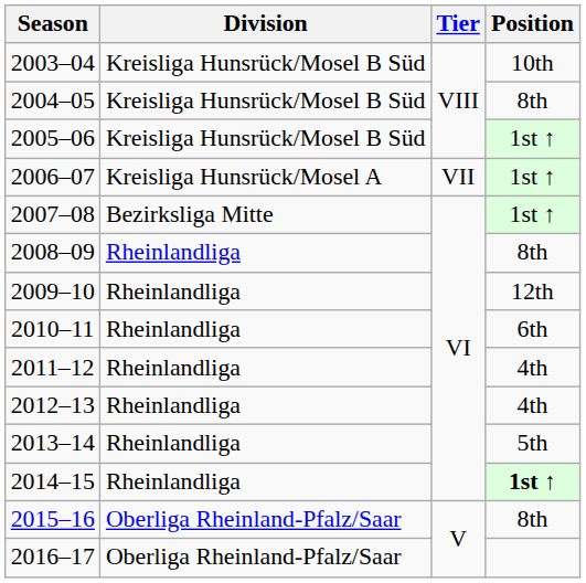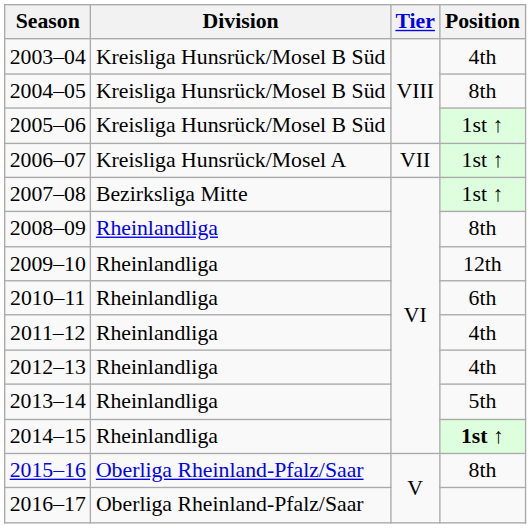2003–04 | Position: 10th -> 4th
